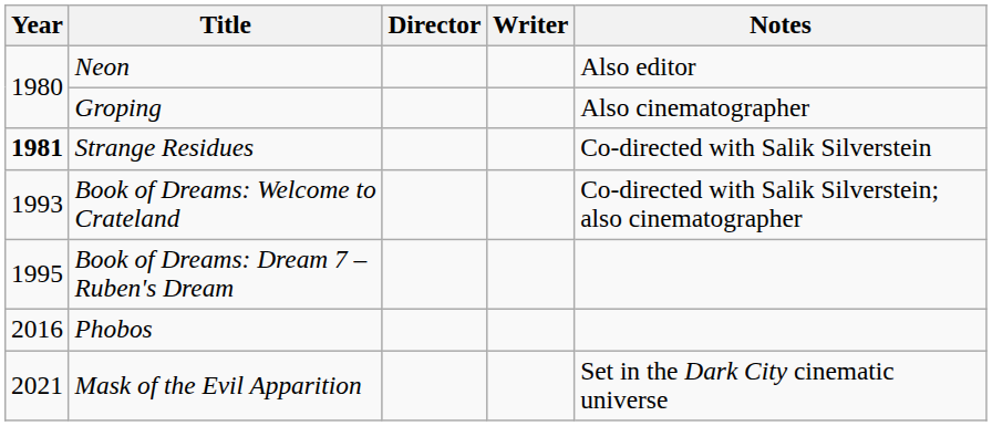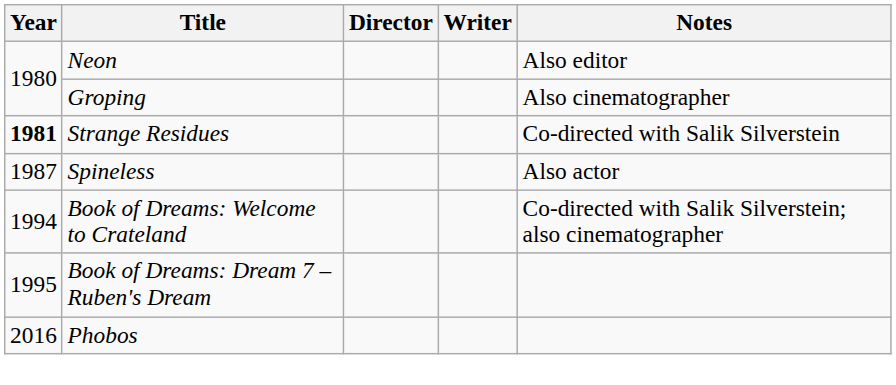+ row: 1987 | Spineless | Also actor
Book of Dreams: Welcome to Crateland | Year: 1993 -> 1994
- row: 2021 | Mask of the Evil Apparition | Set in the Dark City cinematic universe
